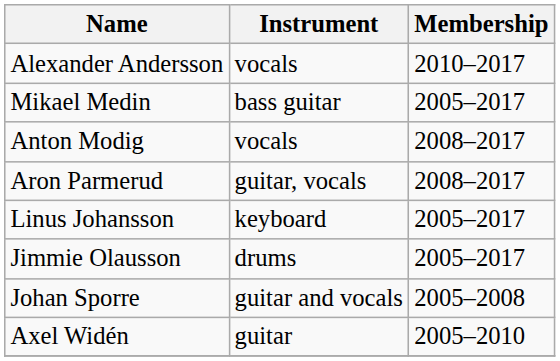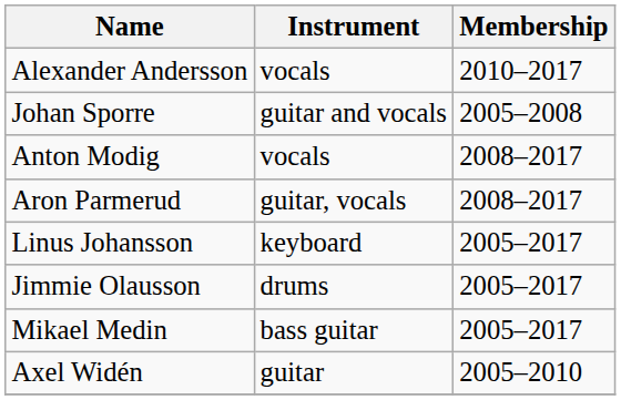rows swapped: Mikael Medin <-> Johan Sporre
